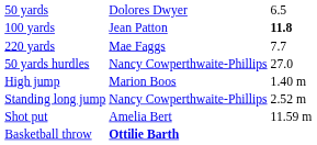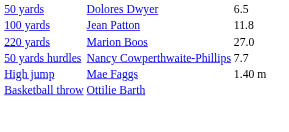100 yards | column 3: bold -> normal
220 yards | column 2: Mae Faggs -> Marion Boos
220 yards | column 3: 7.7 -> 27.0
50 yards hurdles | column 3: 27.0 -> 7.7
High jump | column 2: Marion Boos -> Mae Faggs
- row: Standing long jump | Nancy Cowperthwaite-Phillips | 2.52 m
- row: Shot put | Amelia Bert | 11.59 m
Basketball throw | column 2: bold -> normal
